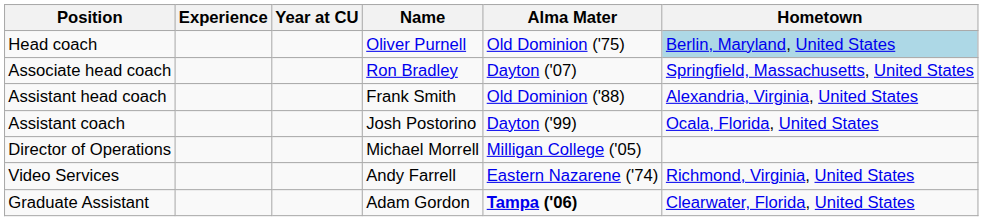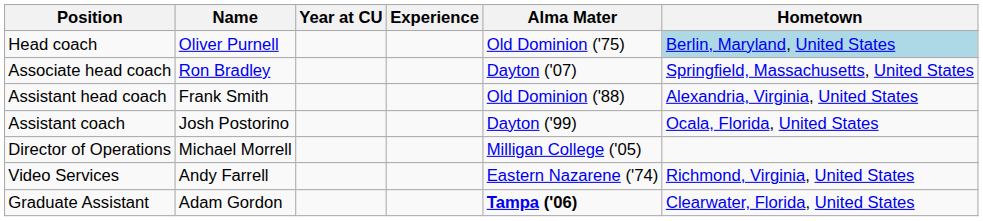columns swapped: Name <-> Experience
